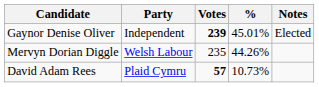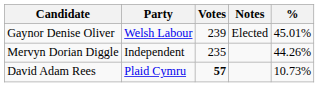columns swapped: % <-> Notes
Gaynor Denise Oliver | Party: Independent -> Welsh Labour
Gaynor Denise Oliver | Votes: bold -> normal
Mervyn Dorian Diggle | Party: Welsh Labour -> Independent
